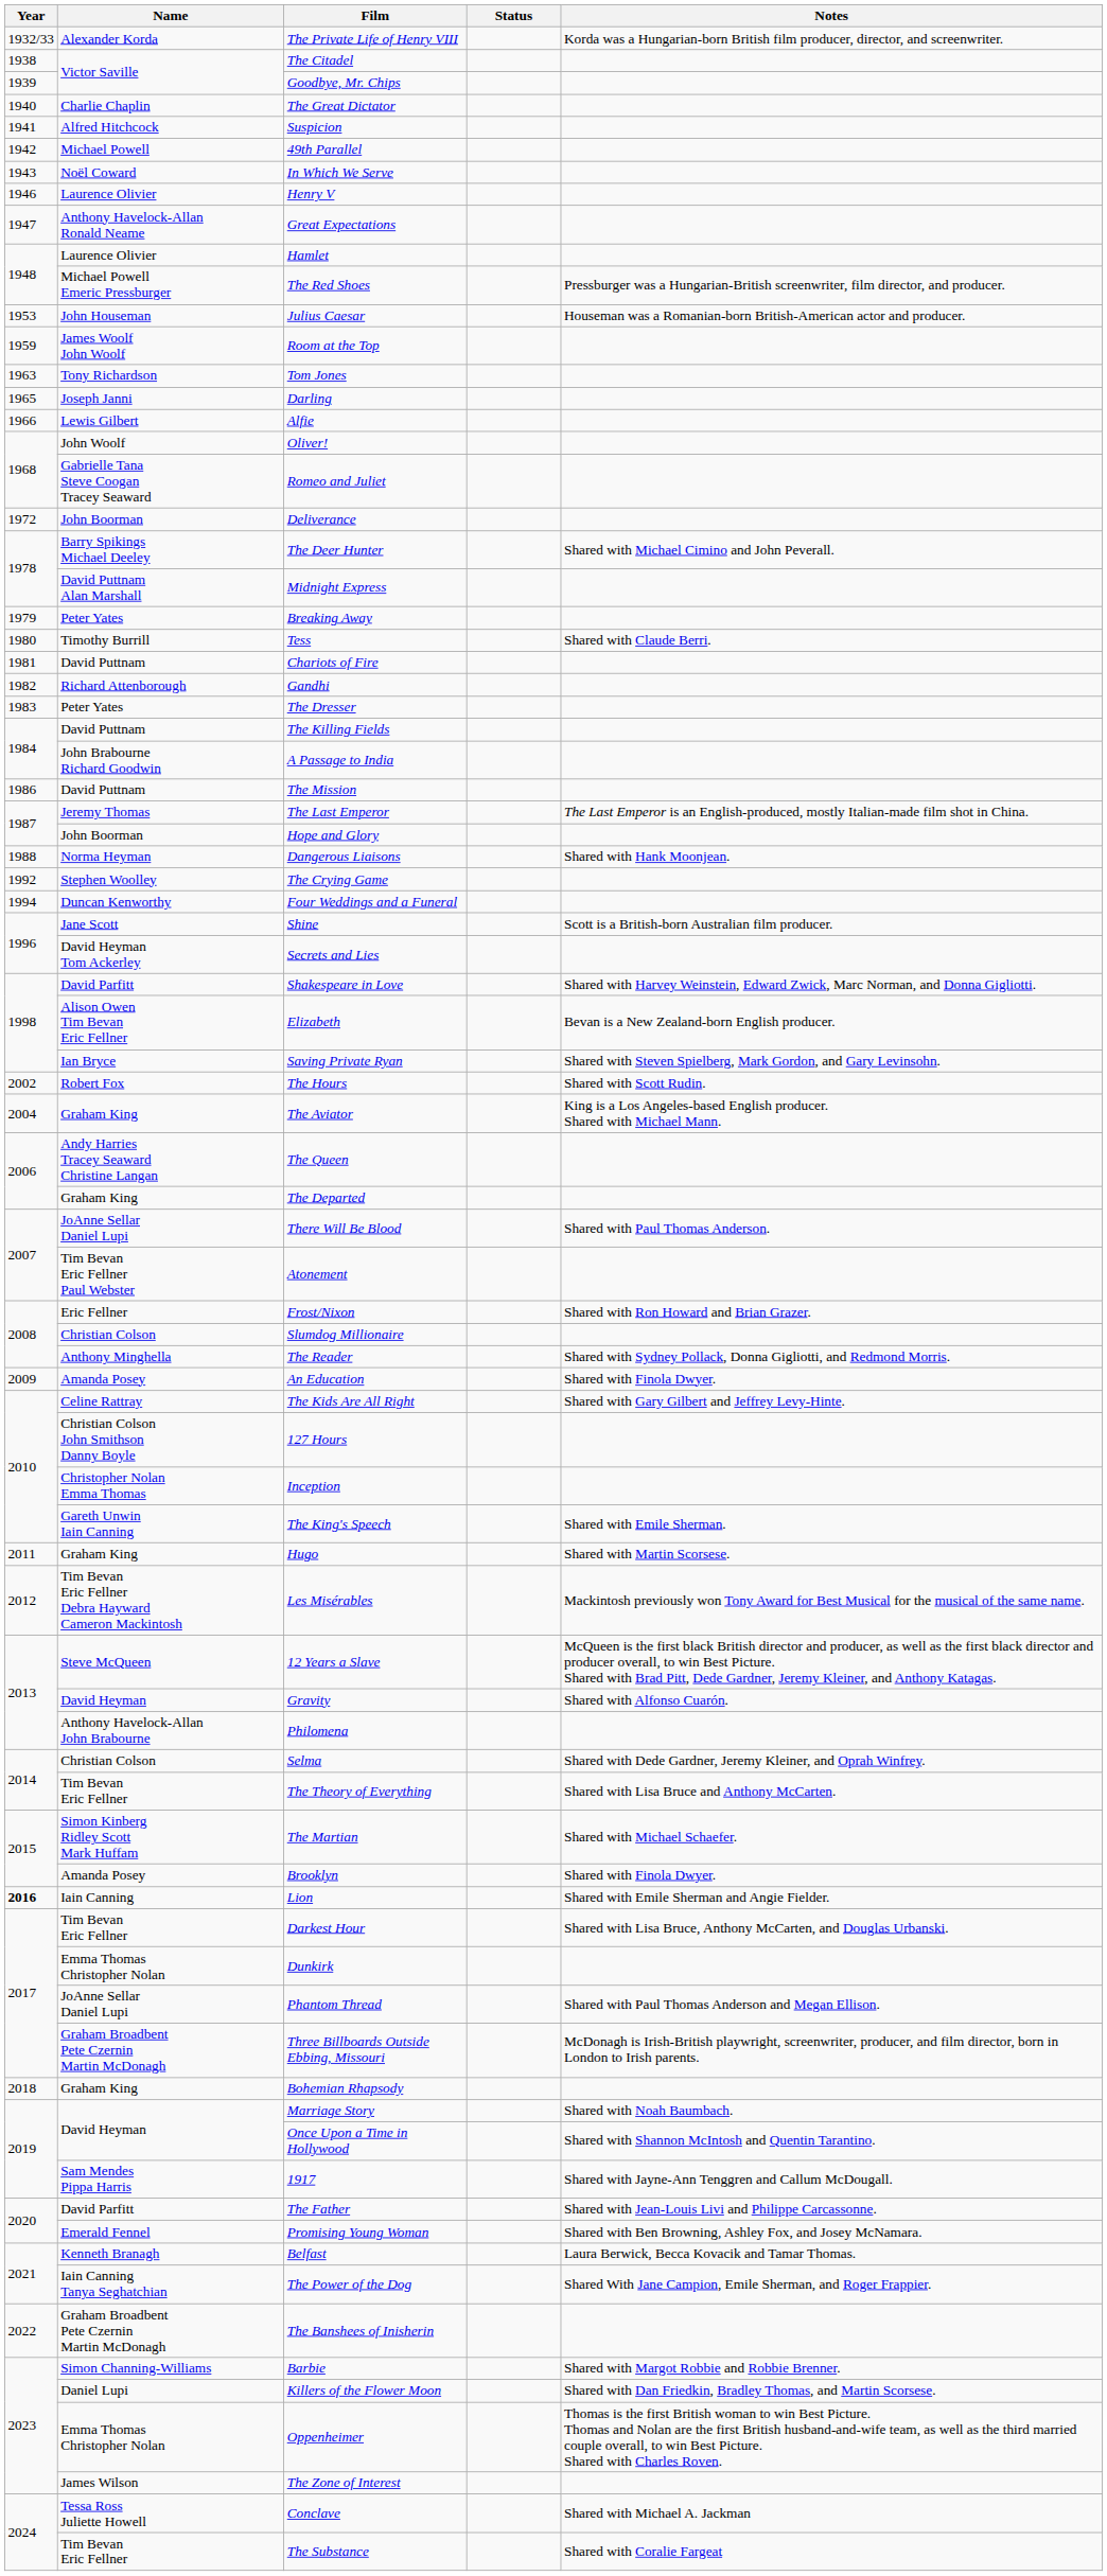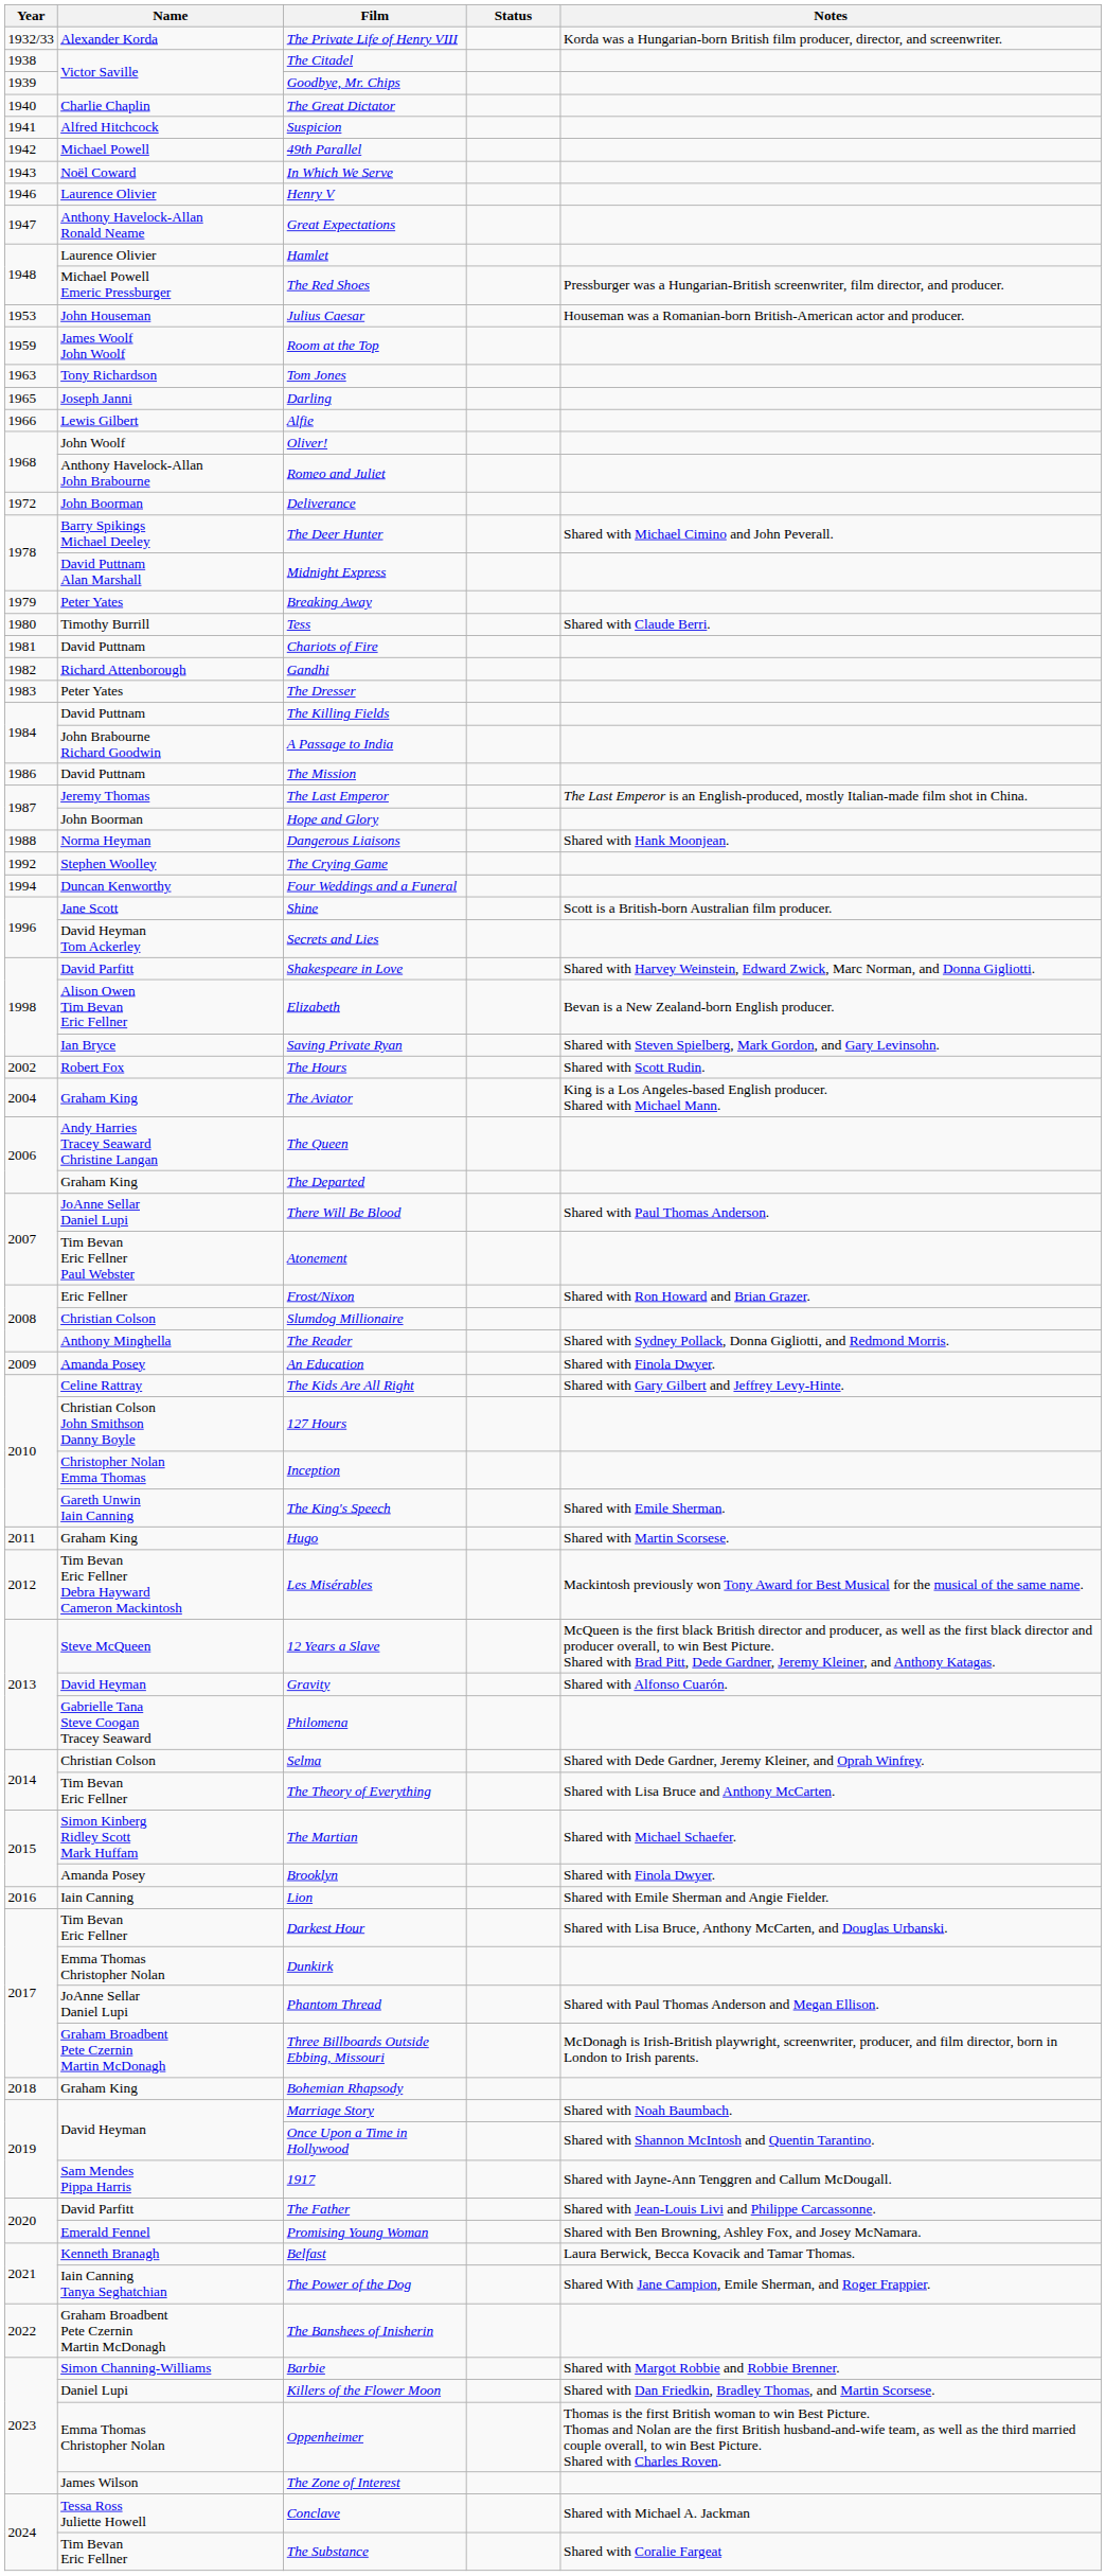Romeo and Juliet | Name: Gabrielle Tana Steve Coogan Tracey Seaward -> Anthony Havelock-Allan John Brabourne
Philomena | Name: Anthony Havelock-Allan John Brabourne -> Gabrielle Tana Steve Coogan Tracey Seaward
Lion | Year: bold -> normal
